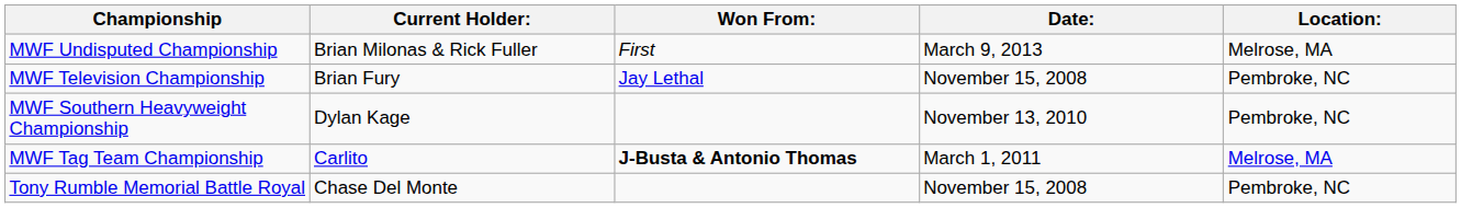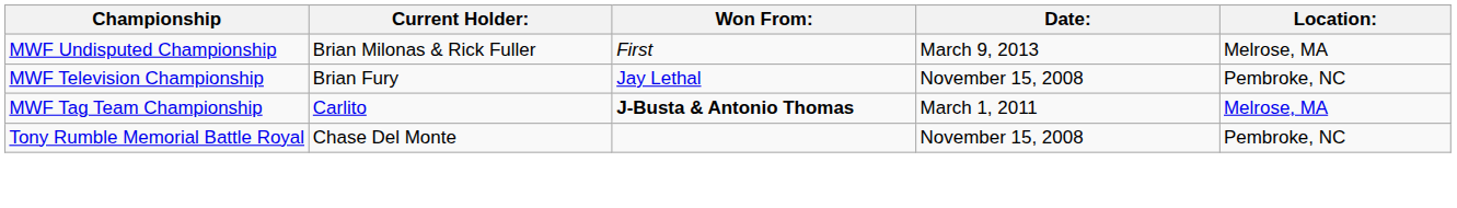- row: MWF Southern Heavyweight Championship | Dylan Kage | November 13, 2010 | Pembroke, NC
